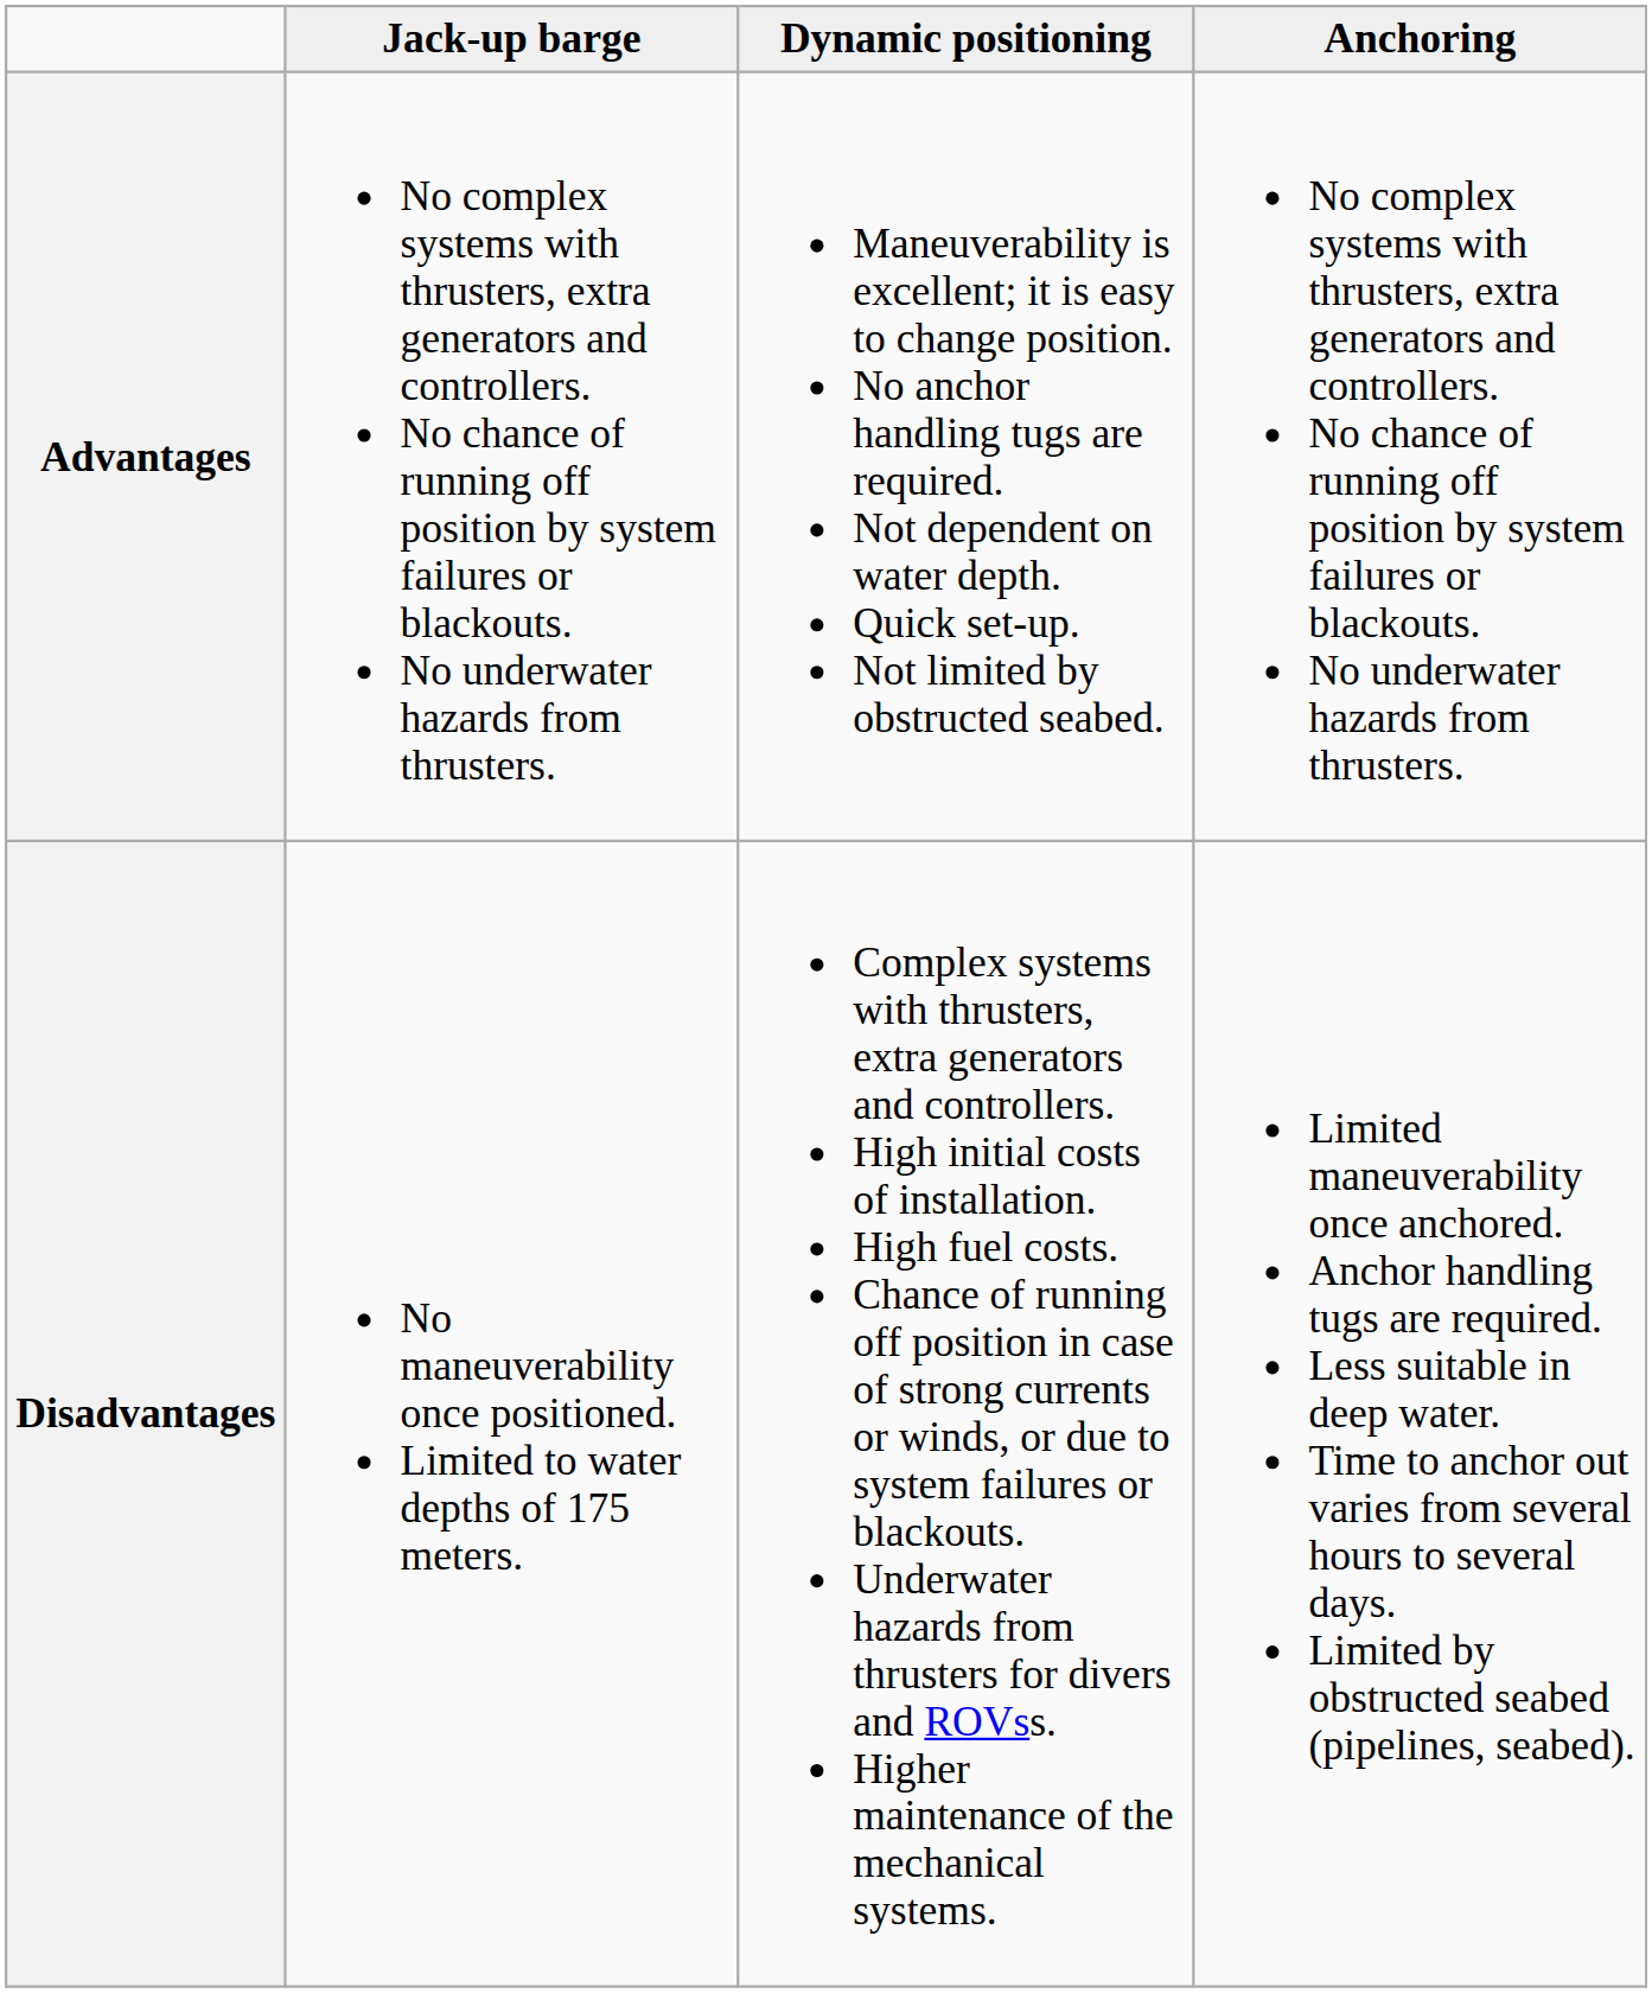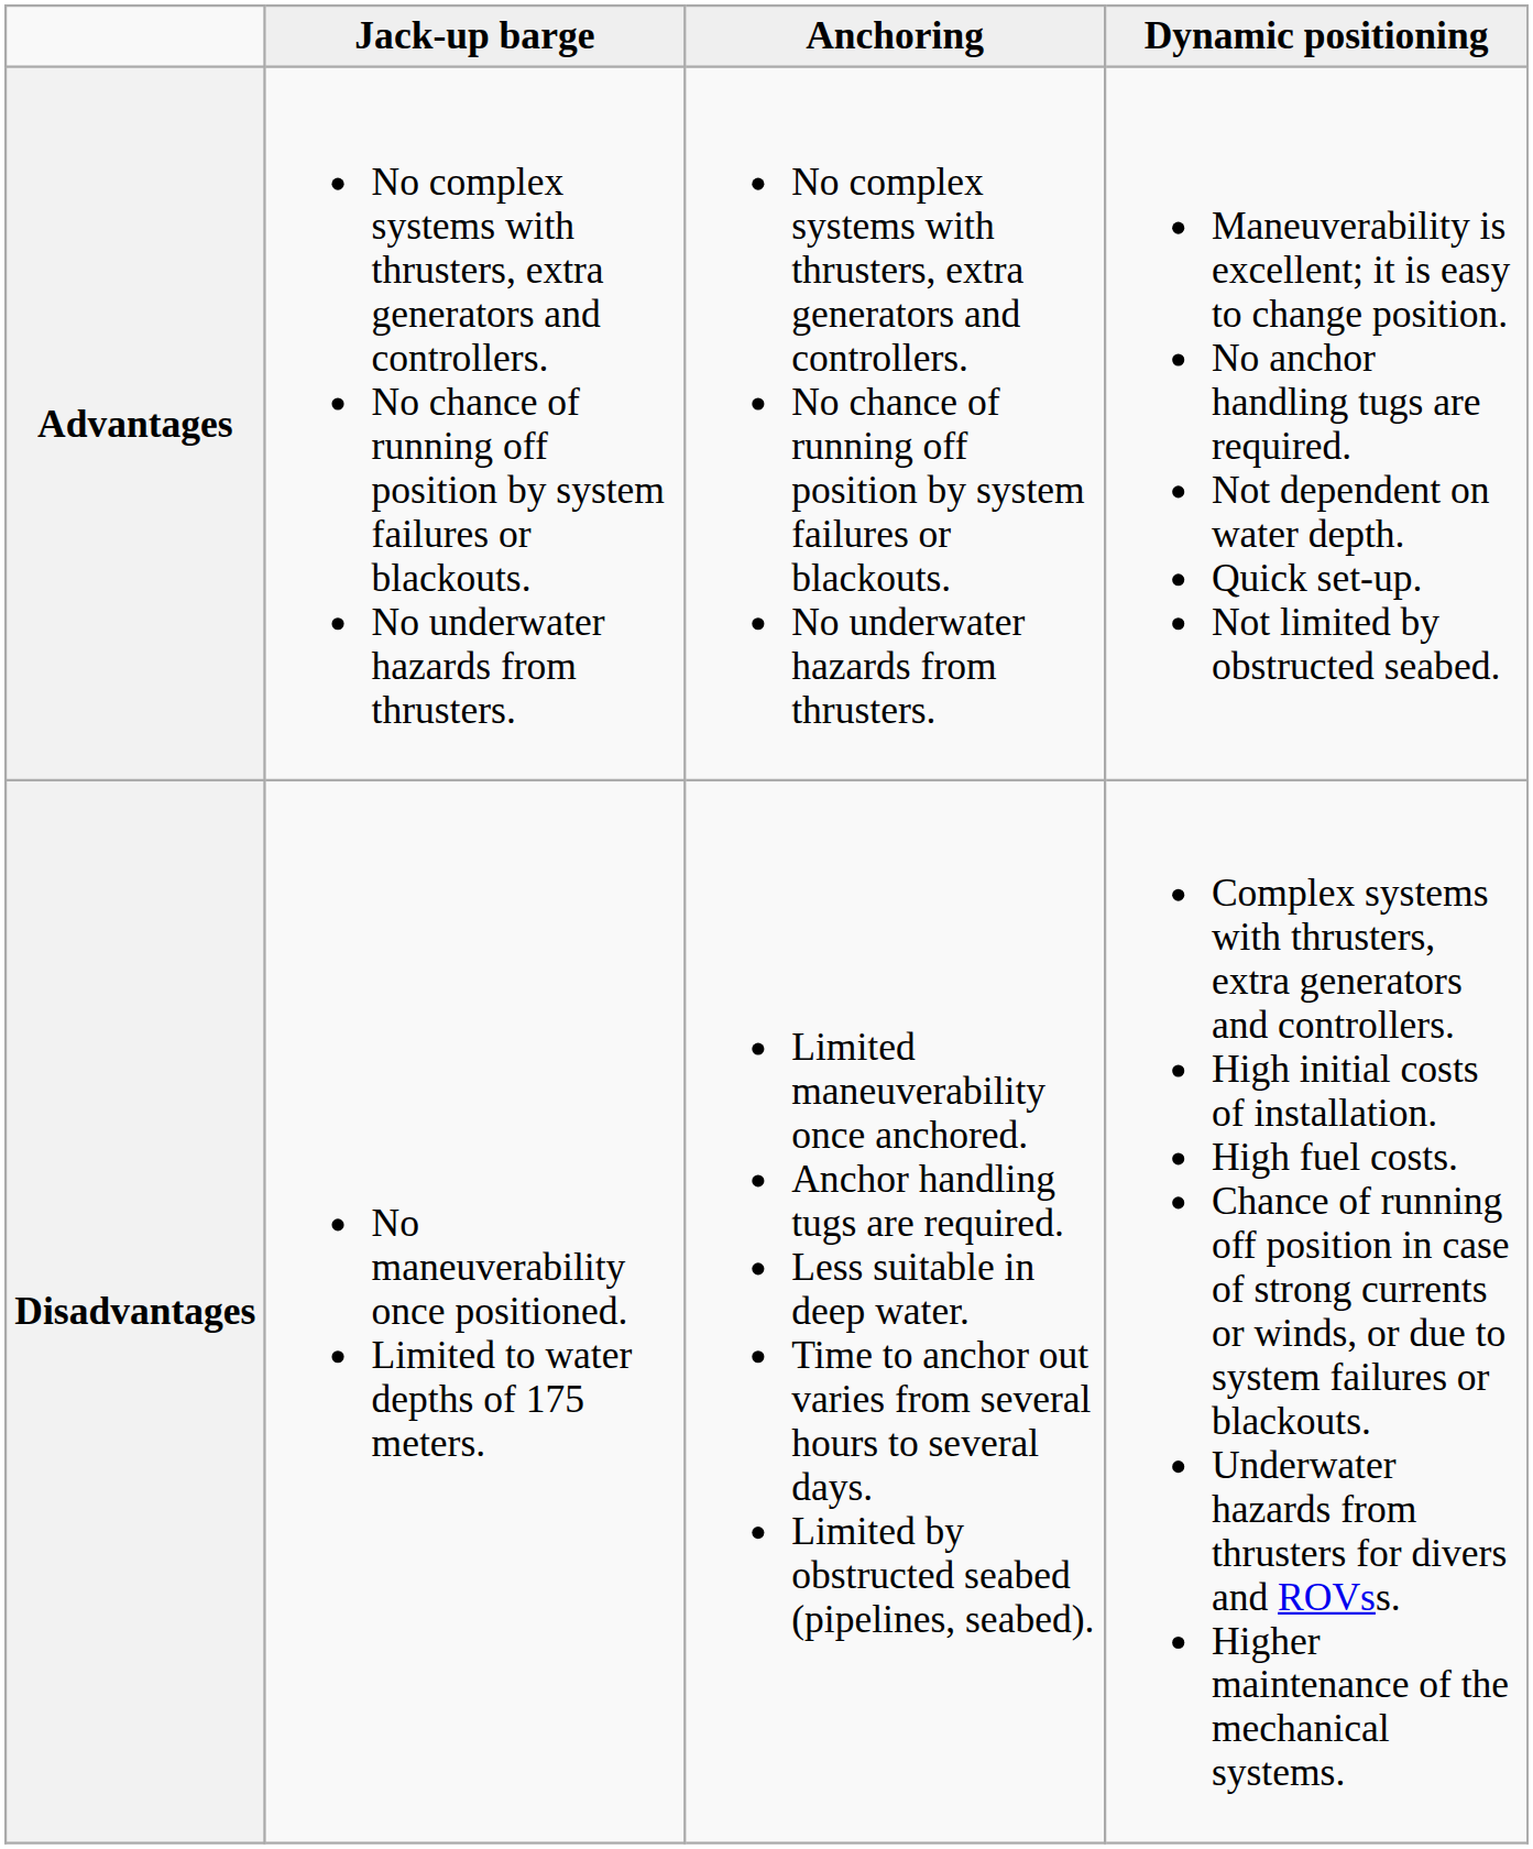columns swapped: Anchoring <-> Dynamic positioning
